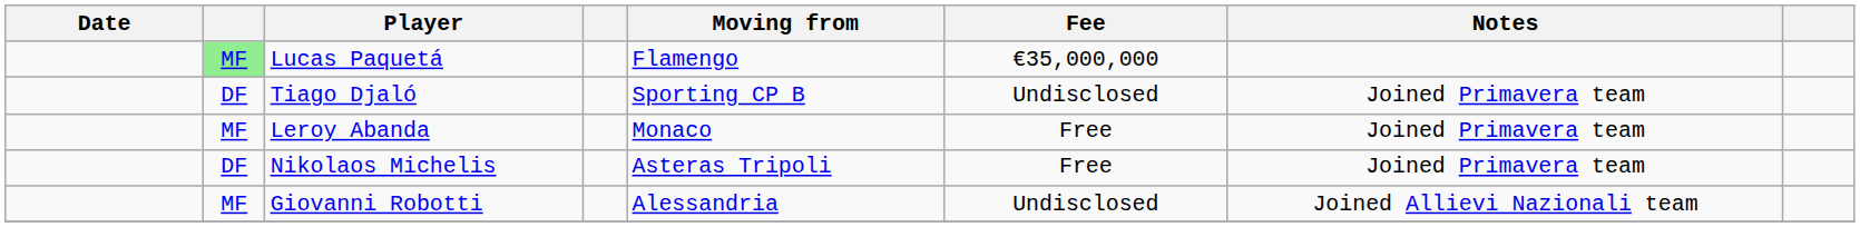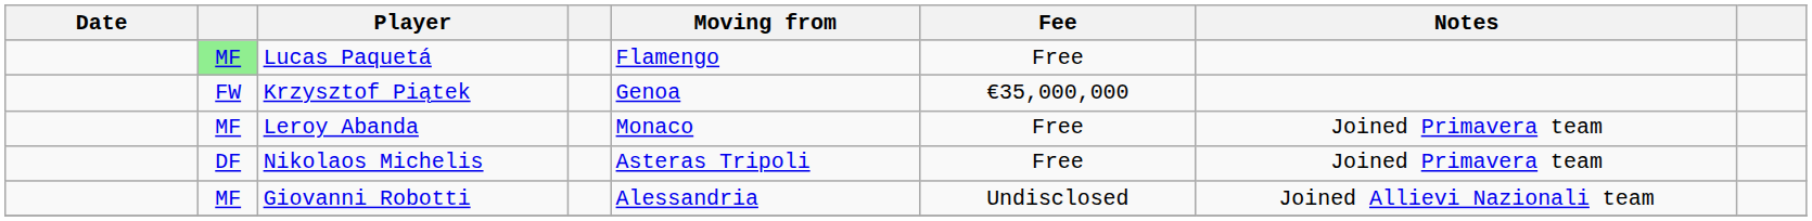Lucas Paquetá | Fee: €35,000,000 -> Free
+ row: FW | Krzysztof Piątek | Genoa | €35,000,000
- row: DF | Tiago Djaló | Sporting CP B | Undisclosed | Joined Primavera team
